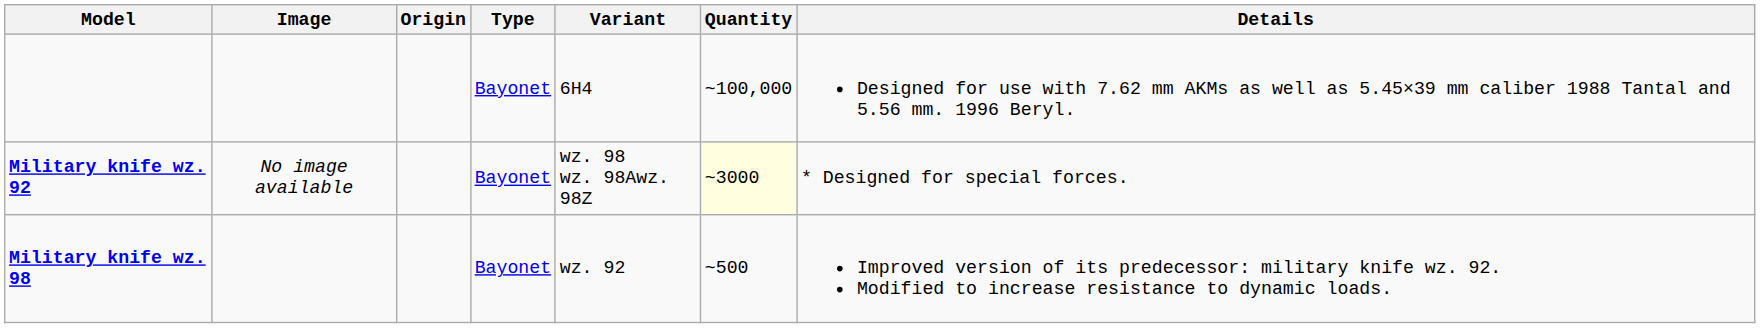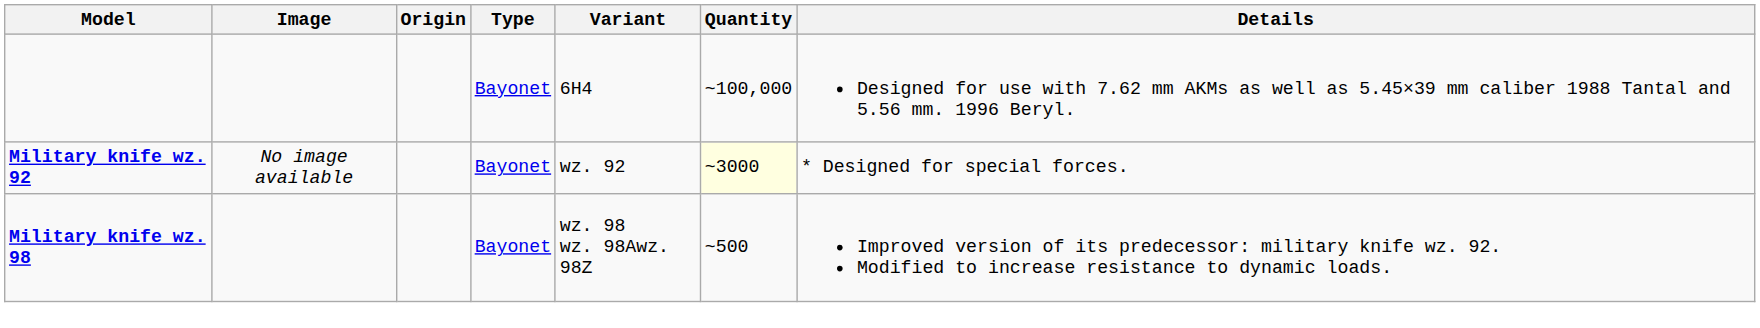Military knife wz. 92 | Variant: wz. 98 wz. 98Awz. 98Z -> wz. 92
Military knife wz. 98 | Variant: wz. 92 -> wz. 98 wz. 98Awz. 98Z
